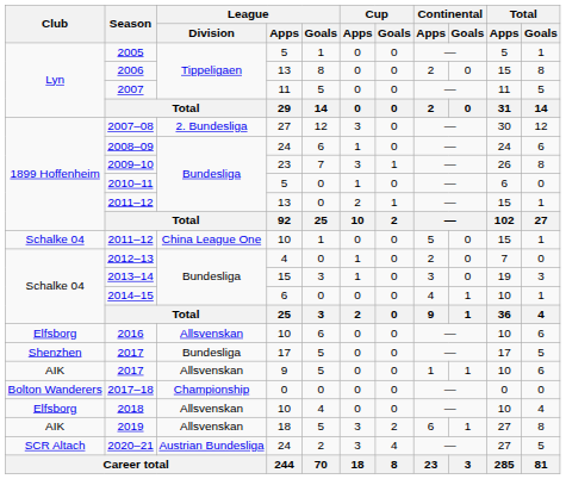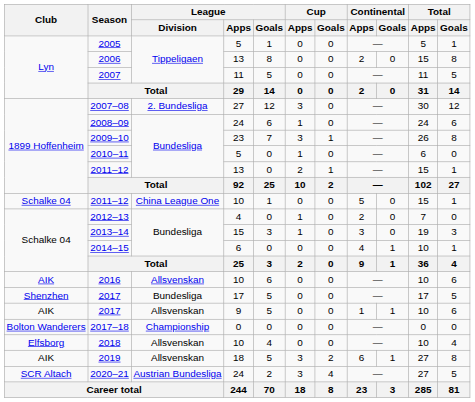2016 | Club: Elfsborg -> AIK
